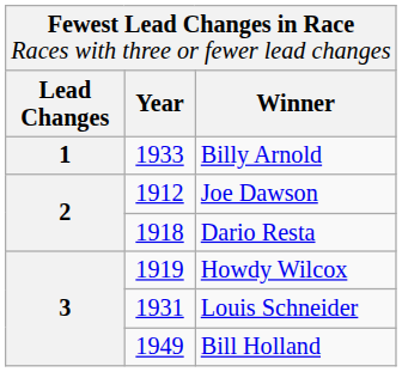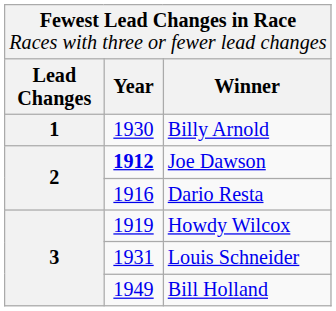Billy Arnold | column 2: 1933 -> 1930
Joe Dawson | column 2: normal -> bold
Dario Resta | column 2: 1918 -> 1916
